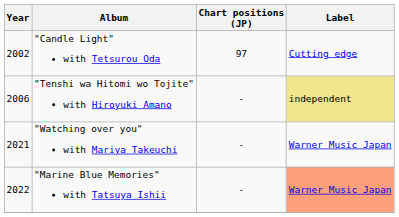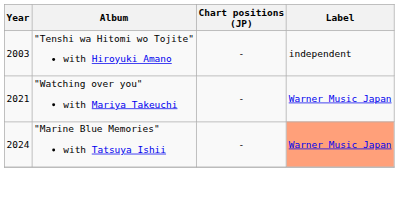- row: 2002 | "Candle Light" with Tetsurou Oda | 97 | Cutting edge
"Tenshi wa Hitomi wo Tojite" with Hiroyuki Amano | Year: 2006 -> 2003
"Tenshi wa Hitomi wo Tojite" with Hiroyuki Amano | Label: khaki background -> no background
"Marine Blue Memories" with Tatsuya Ishii | Year: 2022 -> 2024
